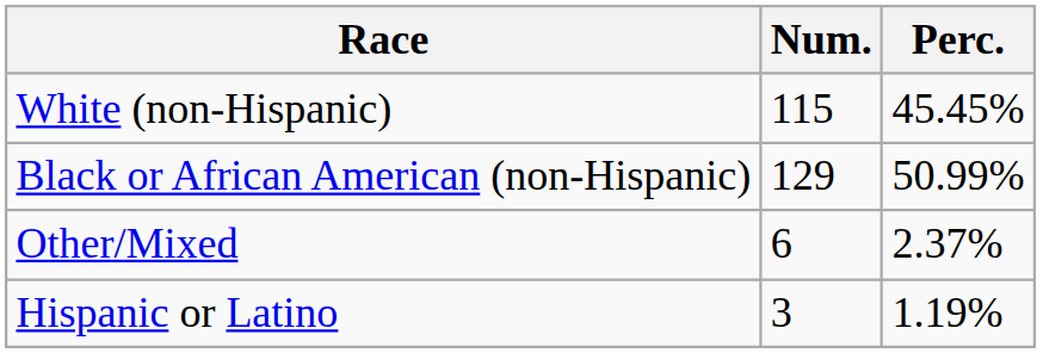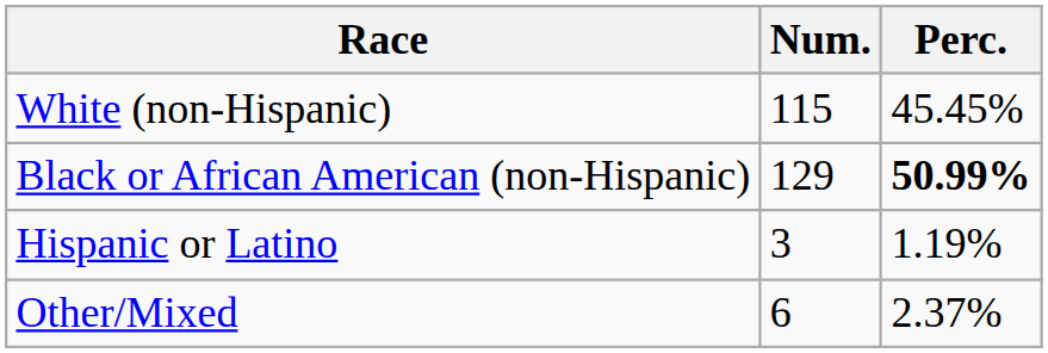Black or African American (non-Hispanic) | Perc.: normal -> bold
rows swapped: Other/Mixed <-> Hispanic or Latino
